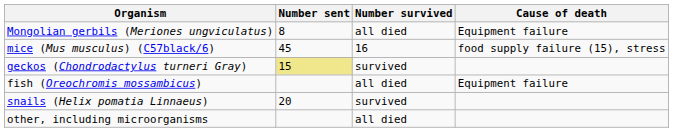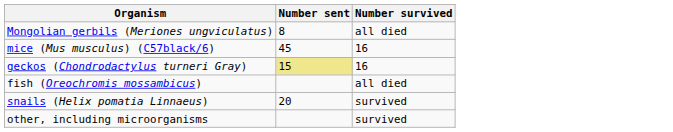- column: Cause of death | Equipment failure | food supply failure (15), stress | Equipment failure
geckos (Chondrodactylus turneri Gray) | Number survived: survived -> 16
other, including microorganisms | Number survived: all died -> survived
